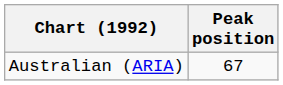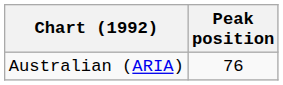Australian (ARIA) | Peak position: 67 -> 76
